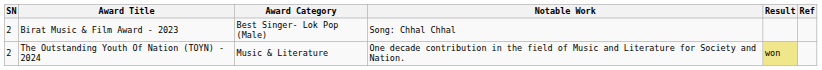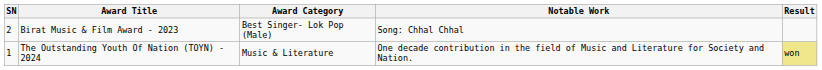- column: Ref
The Outstanding Youth Of Nation (TOYN) - 2024 | SN: 2 -> 1
